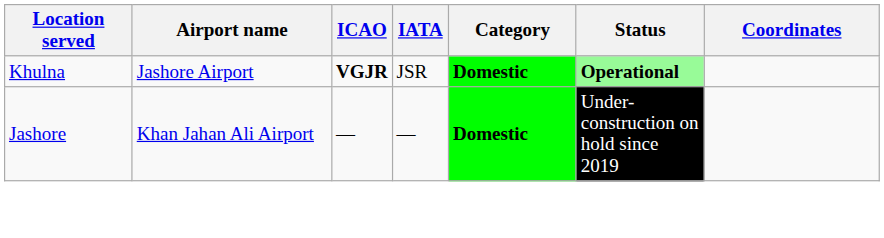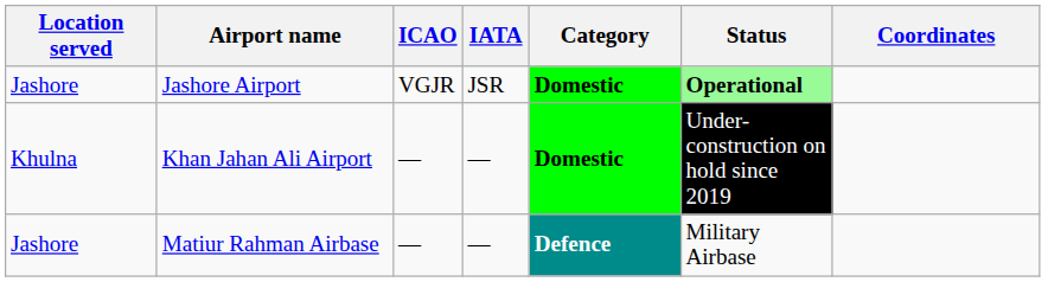Jashore Airport | Location served: Khulna -> Jashore
Jashore Airport | ICAO: bold -> normal
Khan Jahan Ali Airport | Location served: Jashore -> Khulna
+ row: Jashore | Matiur Rahman Airbase | — | — | Defence | Military Airbase
